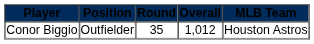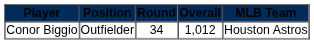Conor Biggio | Round: 35 -> 34
